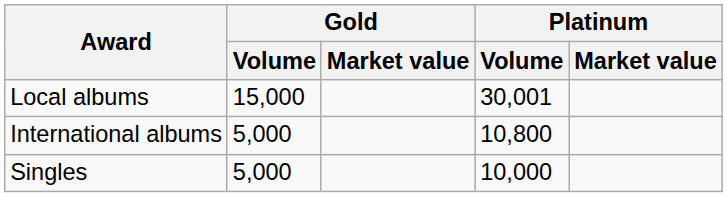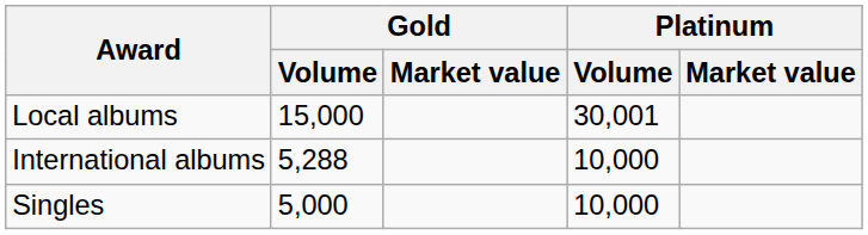International albums | Gold / Volume: 5,000 -> 5,288
International albums | Platinum / Volume: 10,800 -> 10,000
